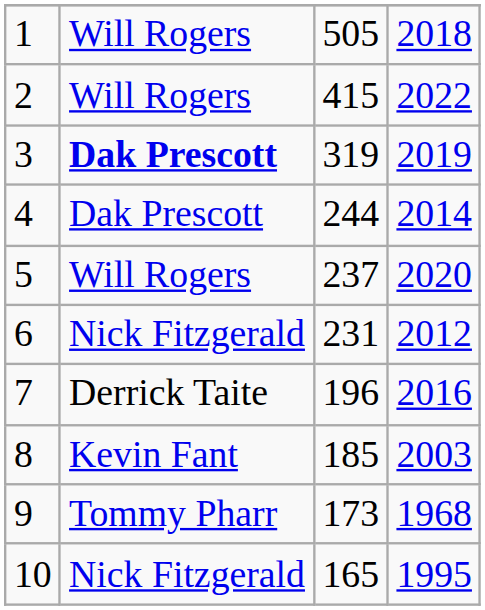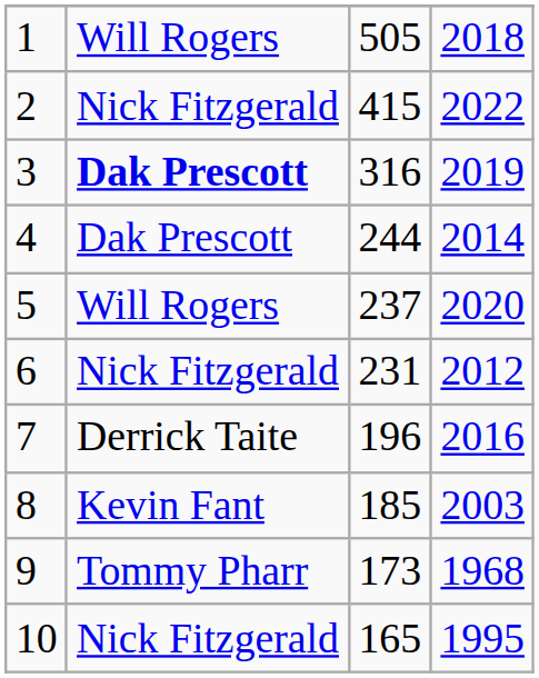2 | column 2: Will Rogers -> Nick Fitzgerald
3 | column 3: 319 -> 316
